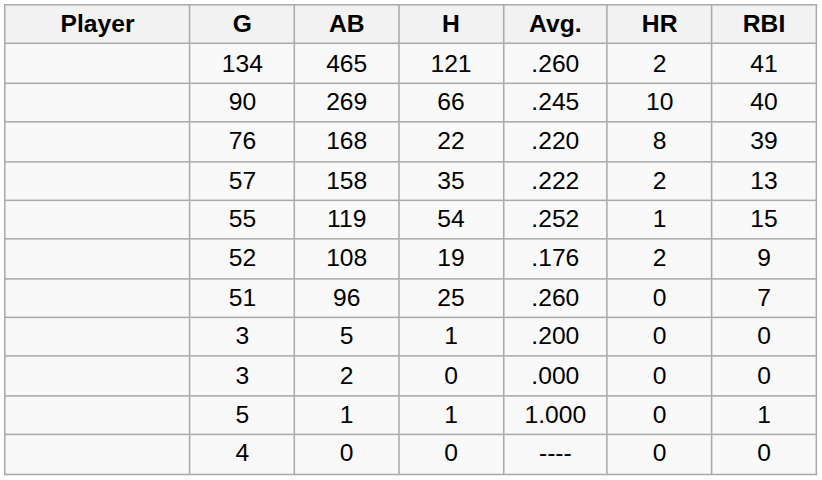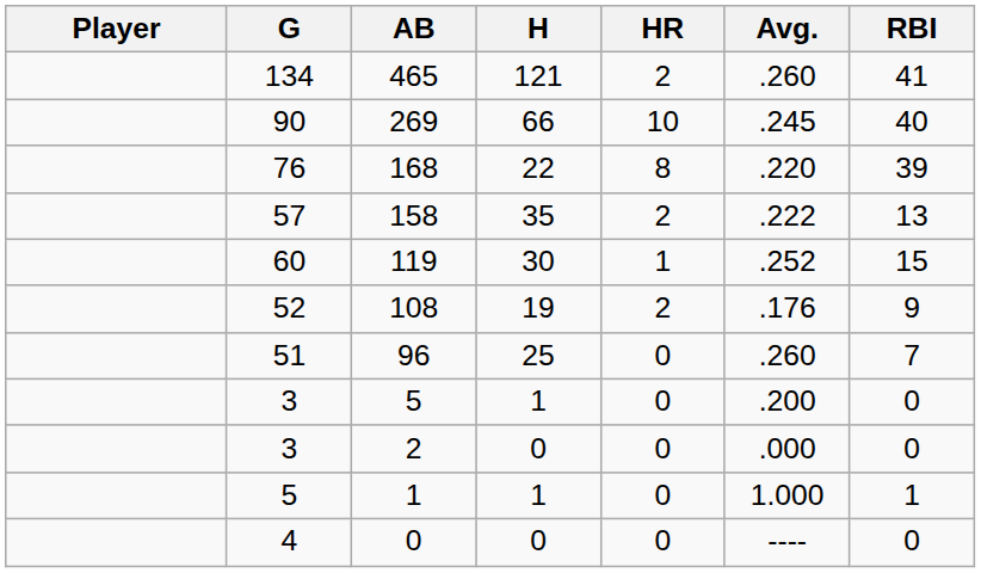columns swapped: Avg. <-> HR
119 | G: 55 -> 60
119 | H: 54 -> 30
